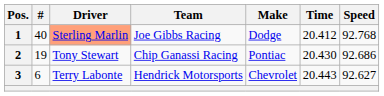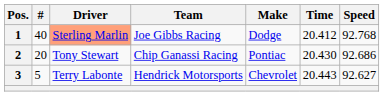2 | #: 19 -> 20
3 | #: 6 -> 5
